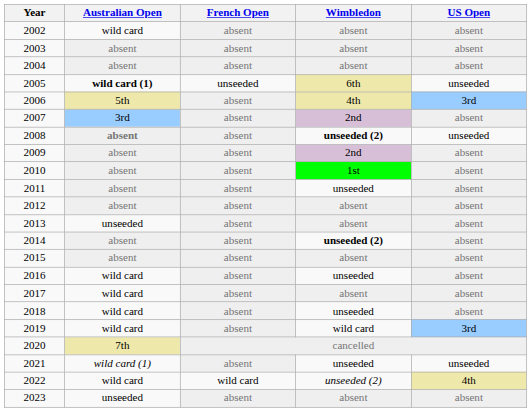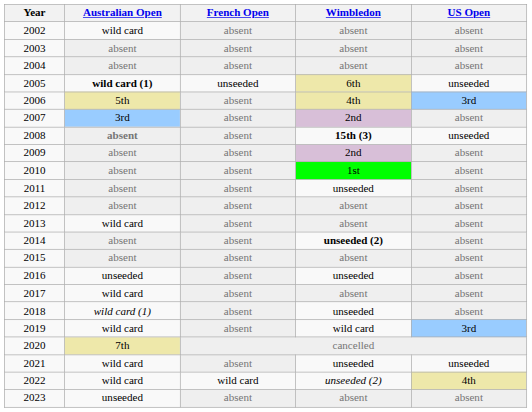2008 | Wimbledon: unseeded (2) -> 15th (3)
2013 | Australian Open: unseeded -> wild card
2016 | Australian Open: wild card -> unseeded
2018 | Australian Open: wild card -> wild card (1)
2021 | Australian Open: wild card (1) -> wild card
